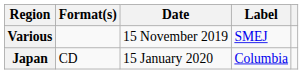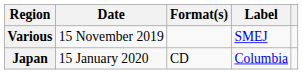columns swapped: Date <-> Format(s)
